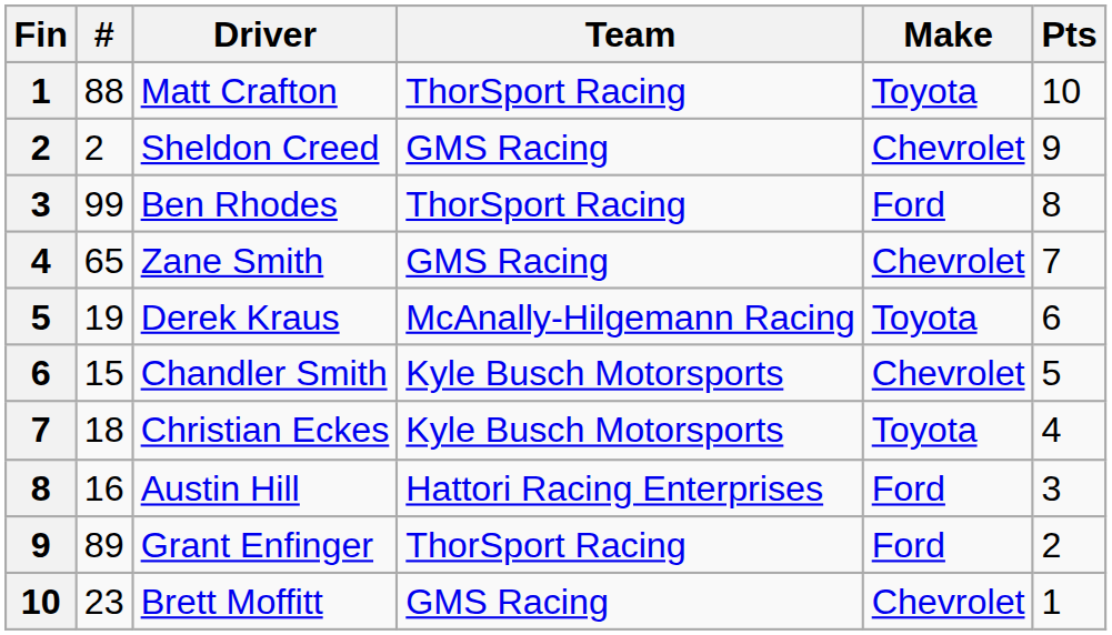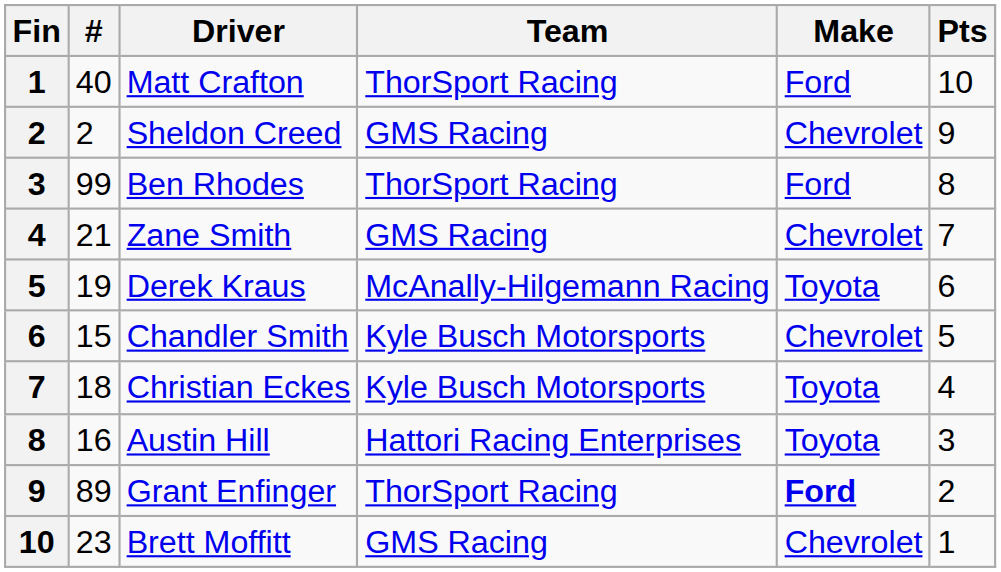Matt Crafton | #: 88 -> 40
Matt Crafton | Make: Toyota -> Ford
Zane Smith | #: 65 -> 21
Austin Hill | Make: Ford -> Toyota
Grant Enfinger | Make: normal -> bold
